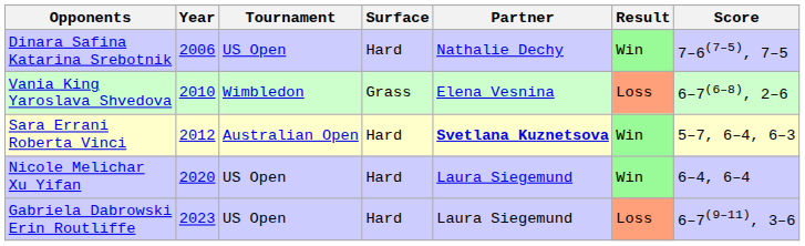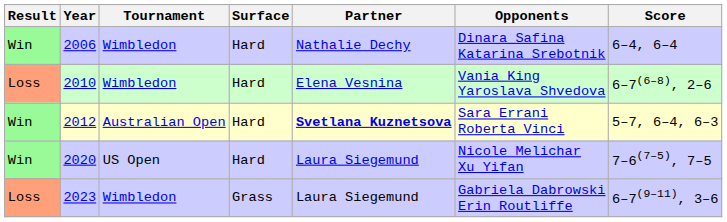columns swapped: Result <-> Opponents
2006 | Tournament: US Open -> Wimbledon
2006 | Score: 7–6(7–5), 7–5 -> 6–4, 6–4
2010 | Surface: Grass -> Hard
2020 | Score: 6–4, 6–4 -> 7–6(7–5), 7–5
2023 | Tournament: US Open -> Wimbledon
2023 | Surface: Hard -> Grass
